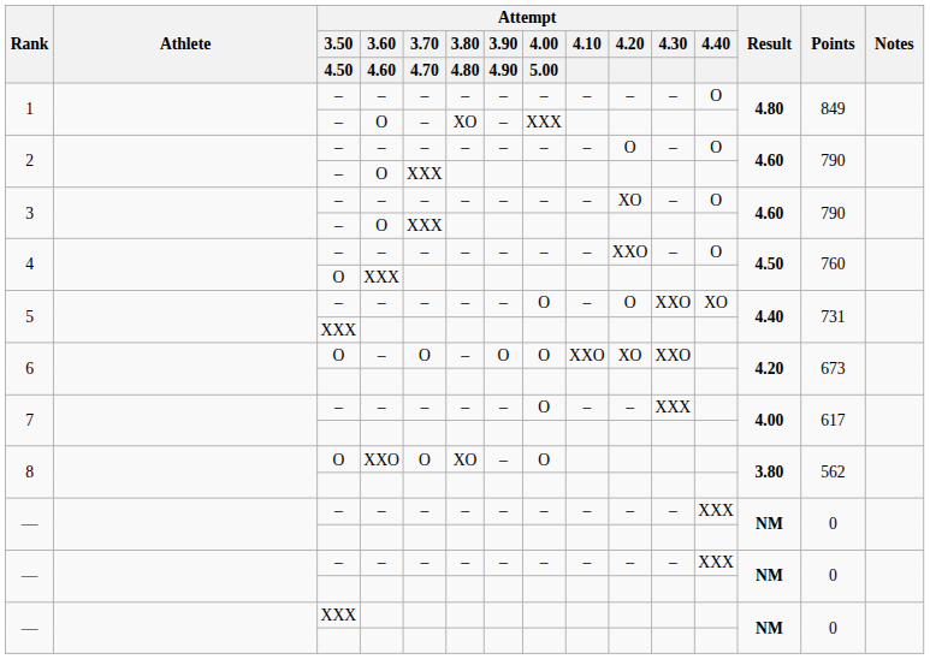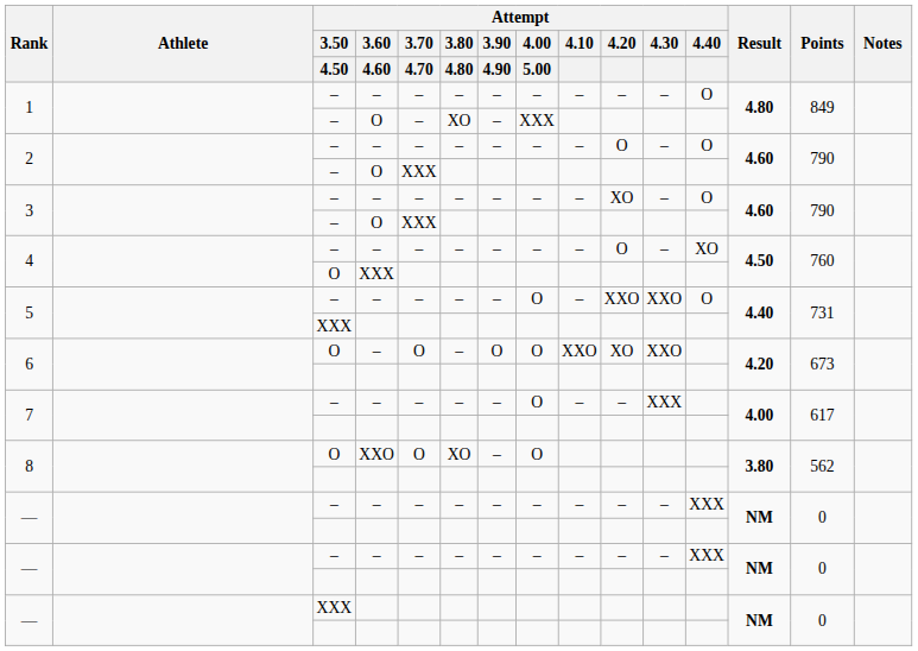4 / – | Attempt / 4.20: XXO -> O
4 / – | Attempt / 4.40: O -> XO
5 / – | Attempt / 4.20: O -> XXO
5 / – | Attempt / 4.40: XO -> O
